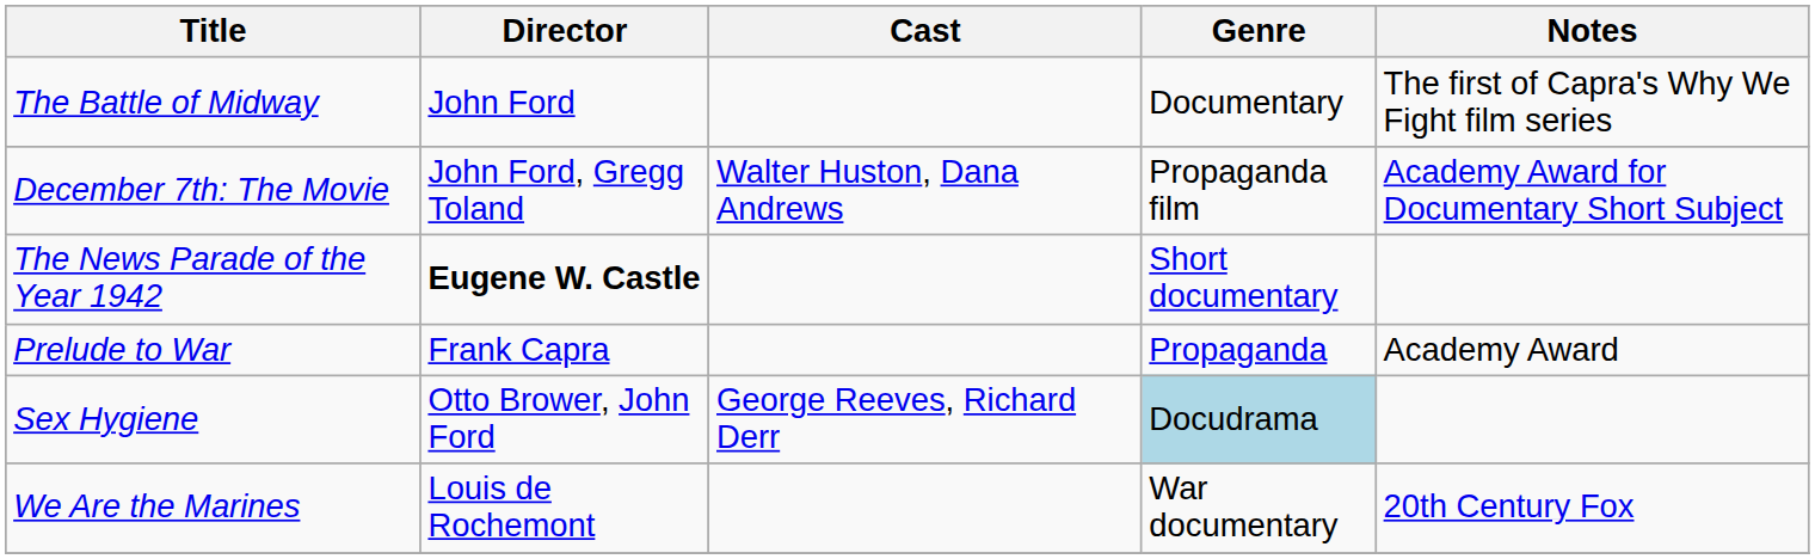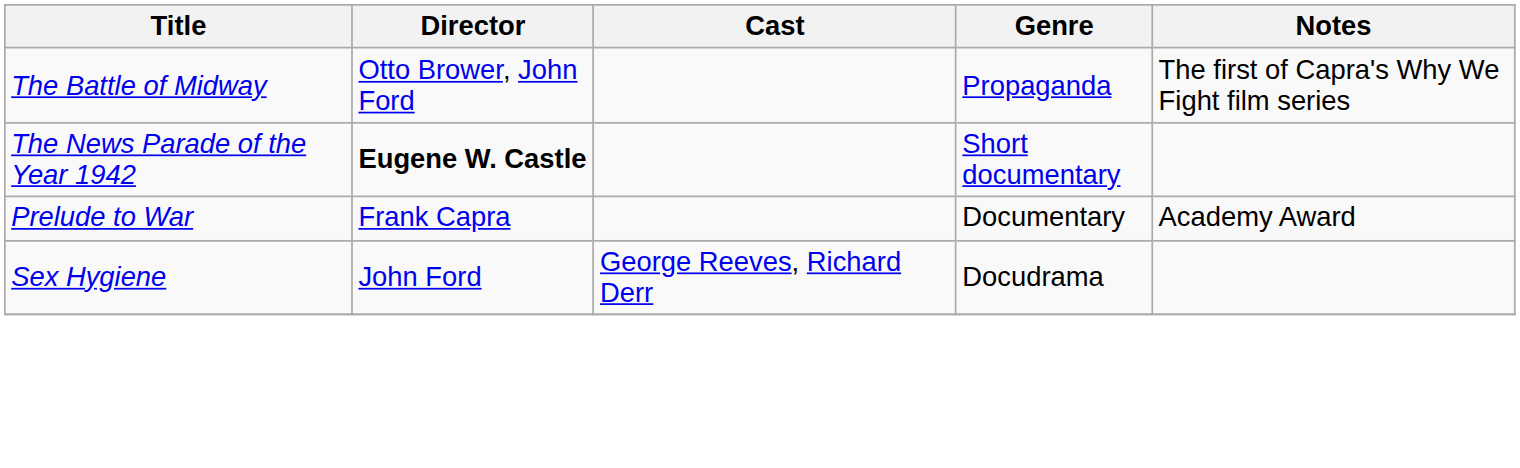The Battle of Midway | Director: John Ford -> Otto Brower, John Ford
The Battle of Midway | Genre: Documentary -> Propaganda
- row: December 7th: The Movie | John Ford, Gregg Toland | Walter Huston, Dana Andrews | Propaganda film | Academy Award for Documentary Short Subject
Prelude to War | Genre: Propaganda -> Documentary
Sex Hygiene | Director: Otto Brower, John Ford -> John Ford
Sex Hygiene | Genre: lightblue background -> no background
- row: We Are the Marines | Louis de Rochemont | War documentary | 20th Century Fox
